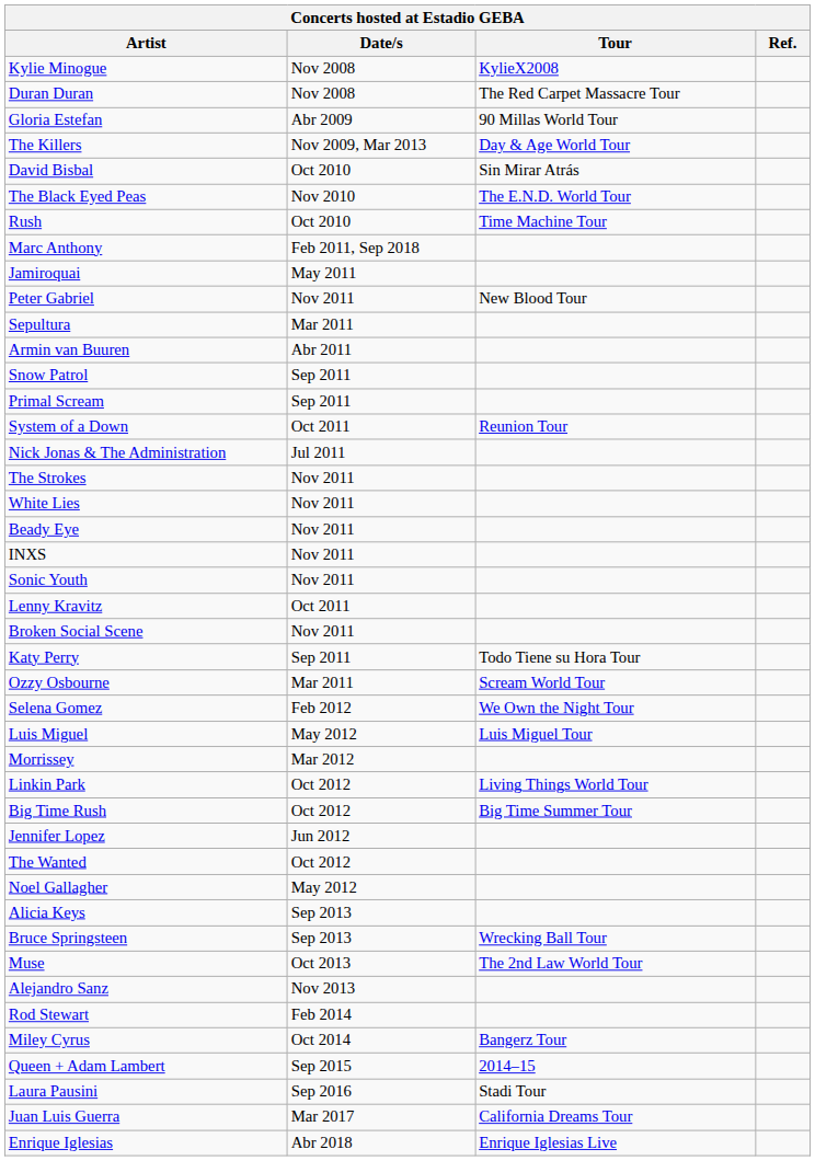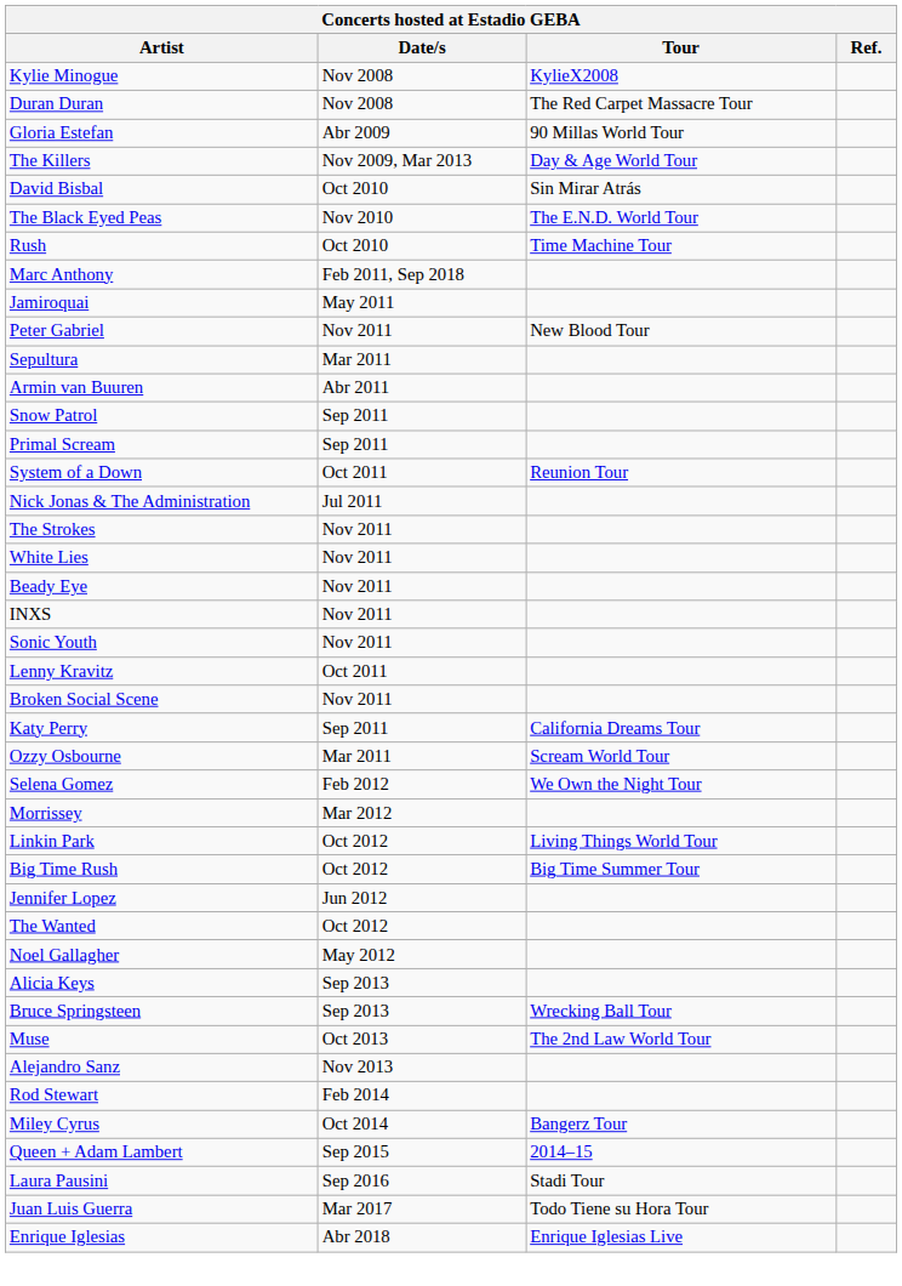Katy Perry | Tour: Todo Tiene su Hora Tour -> California Dreams Tour
- row: Luis Miguel | May 2012 | Luis Miguel Tour
Juan Luis Guerra | Tour: California Dreams Tour -> Todo Tiene su Hora Tour
